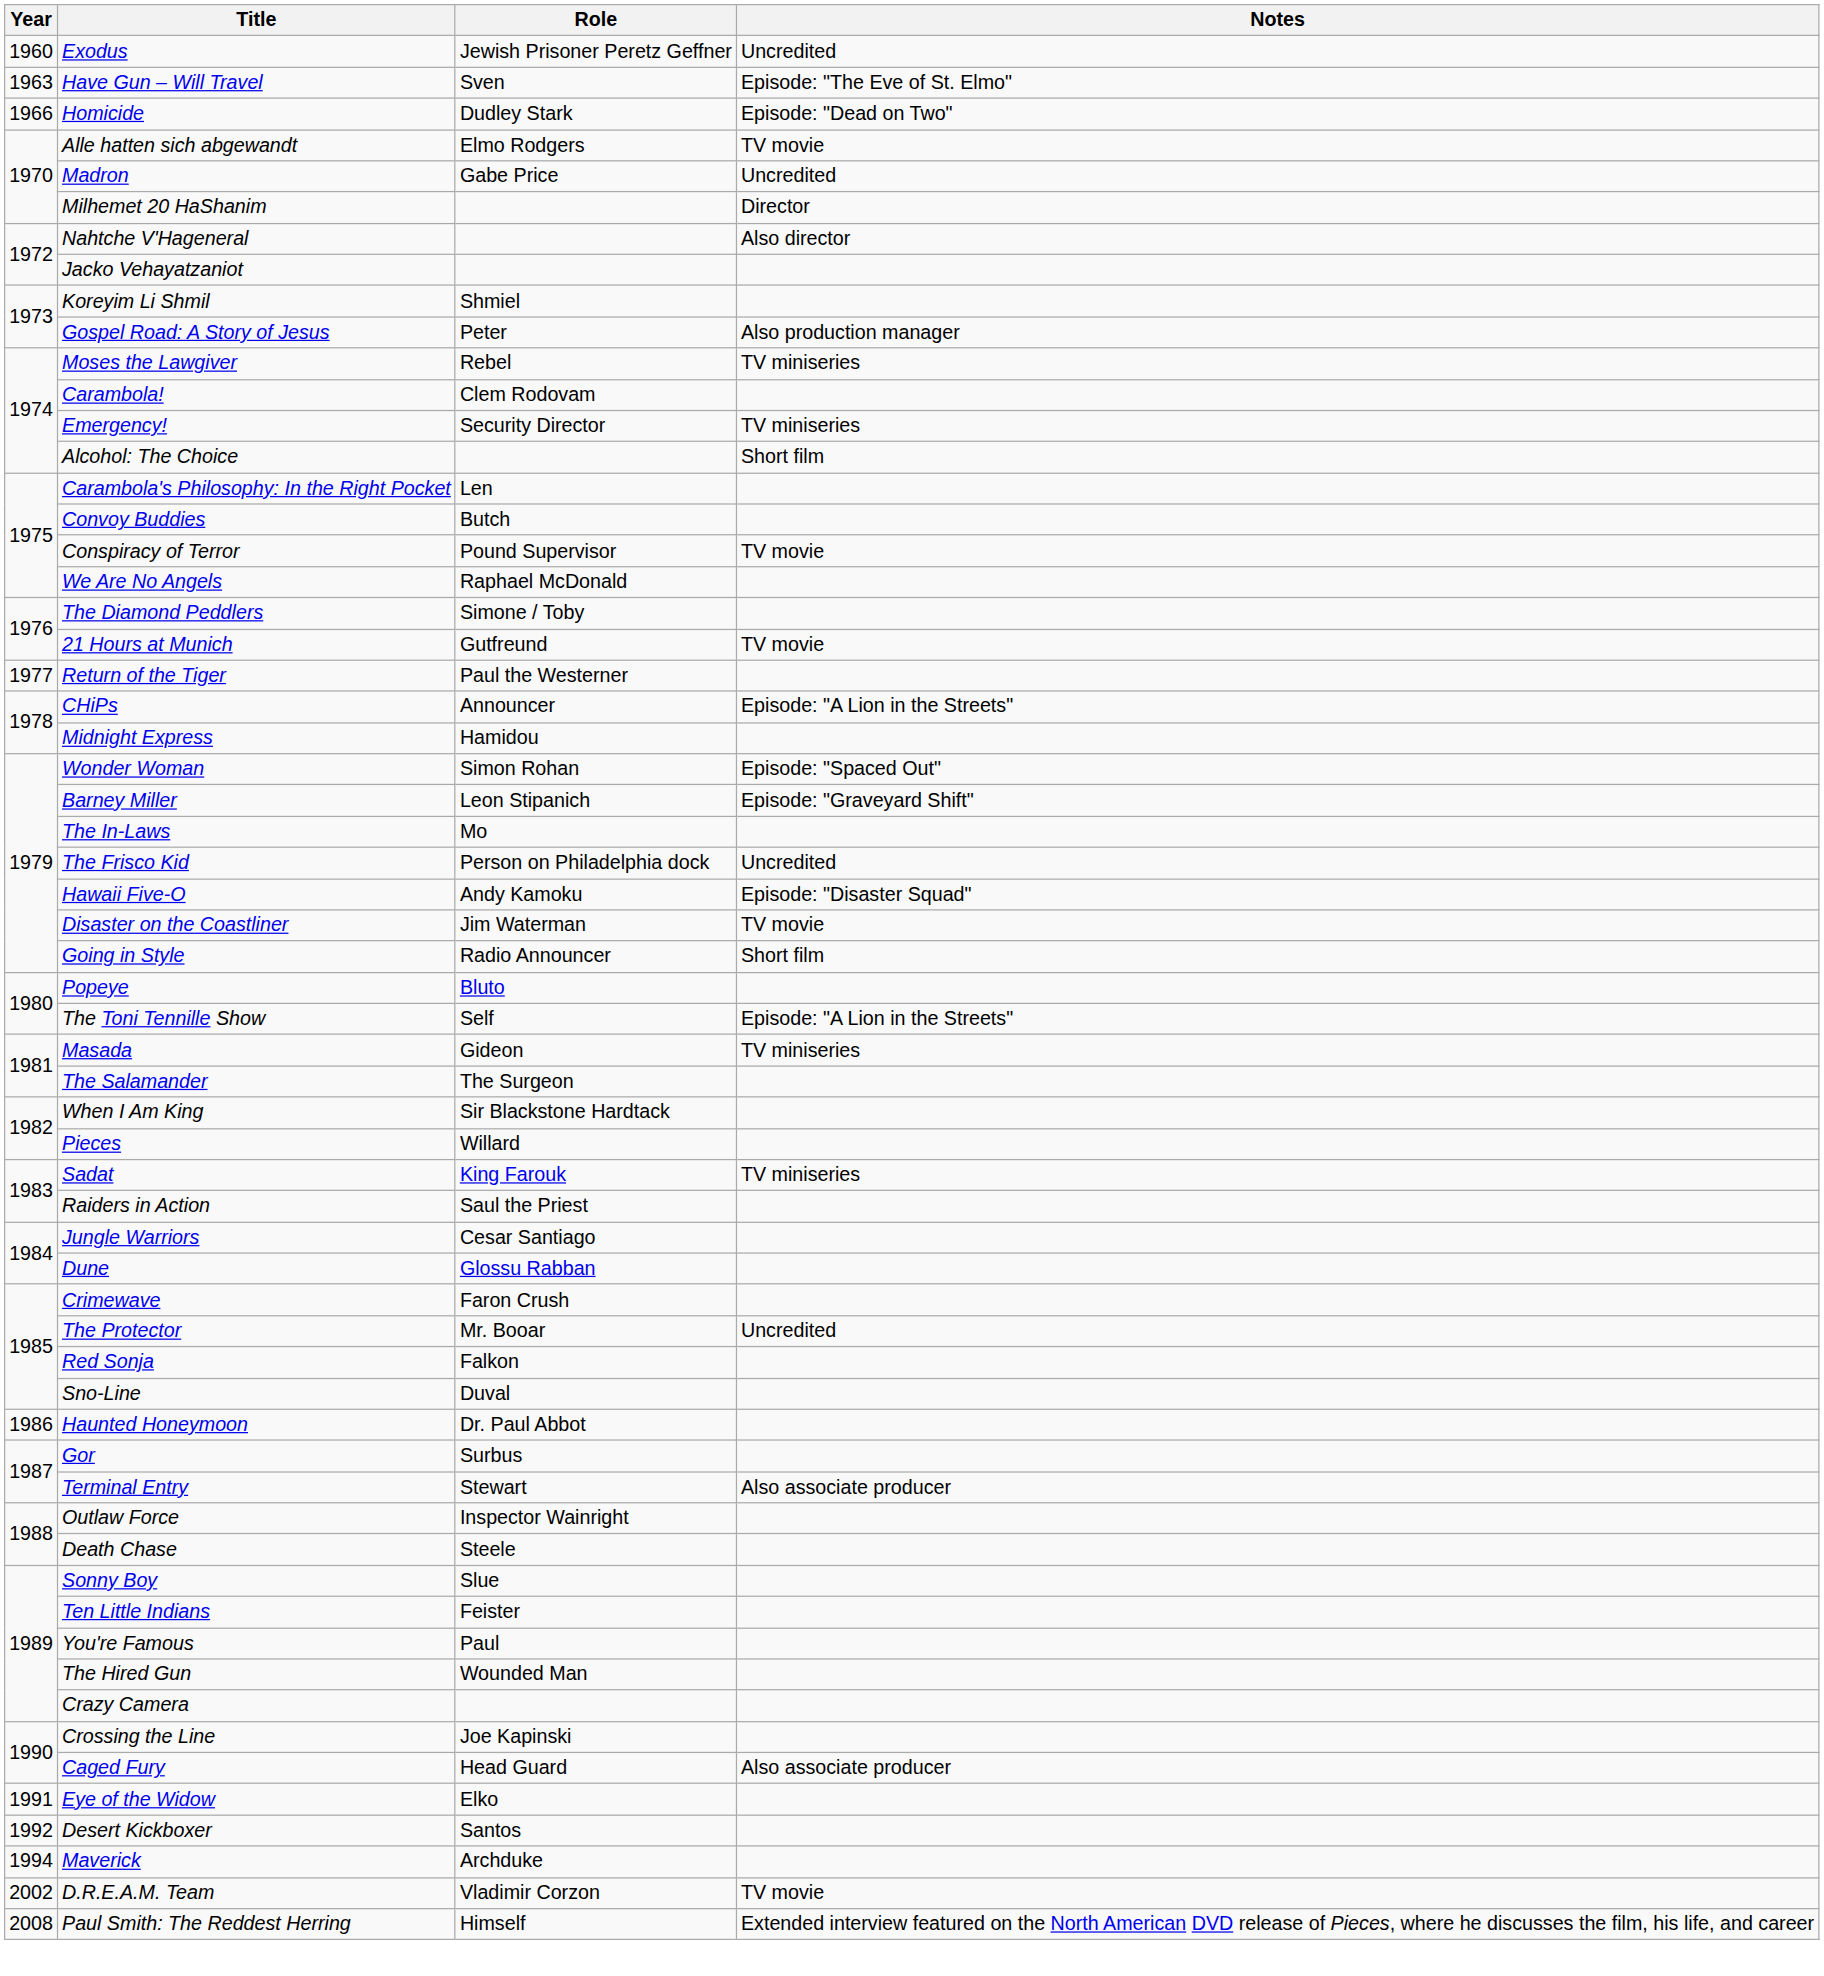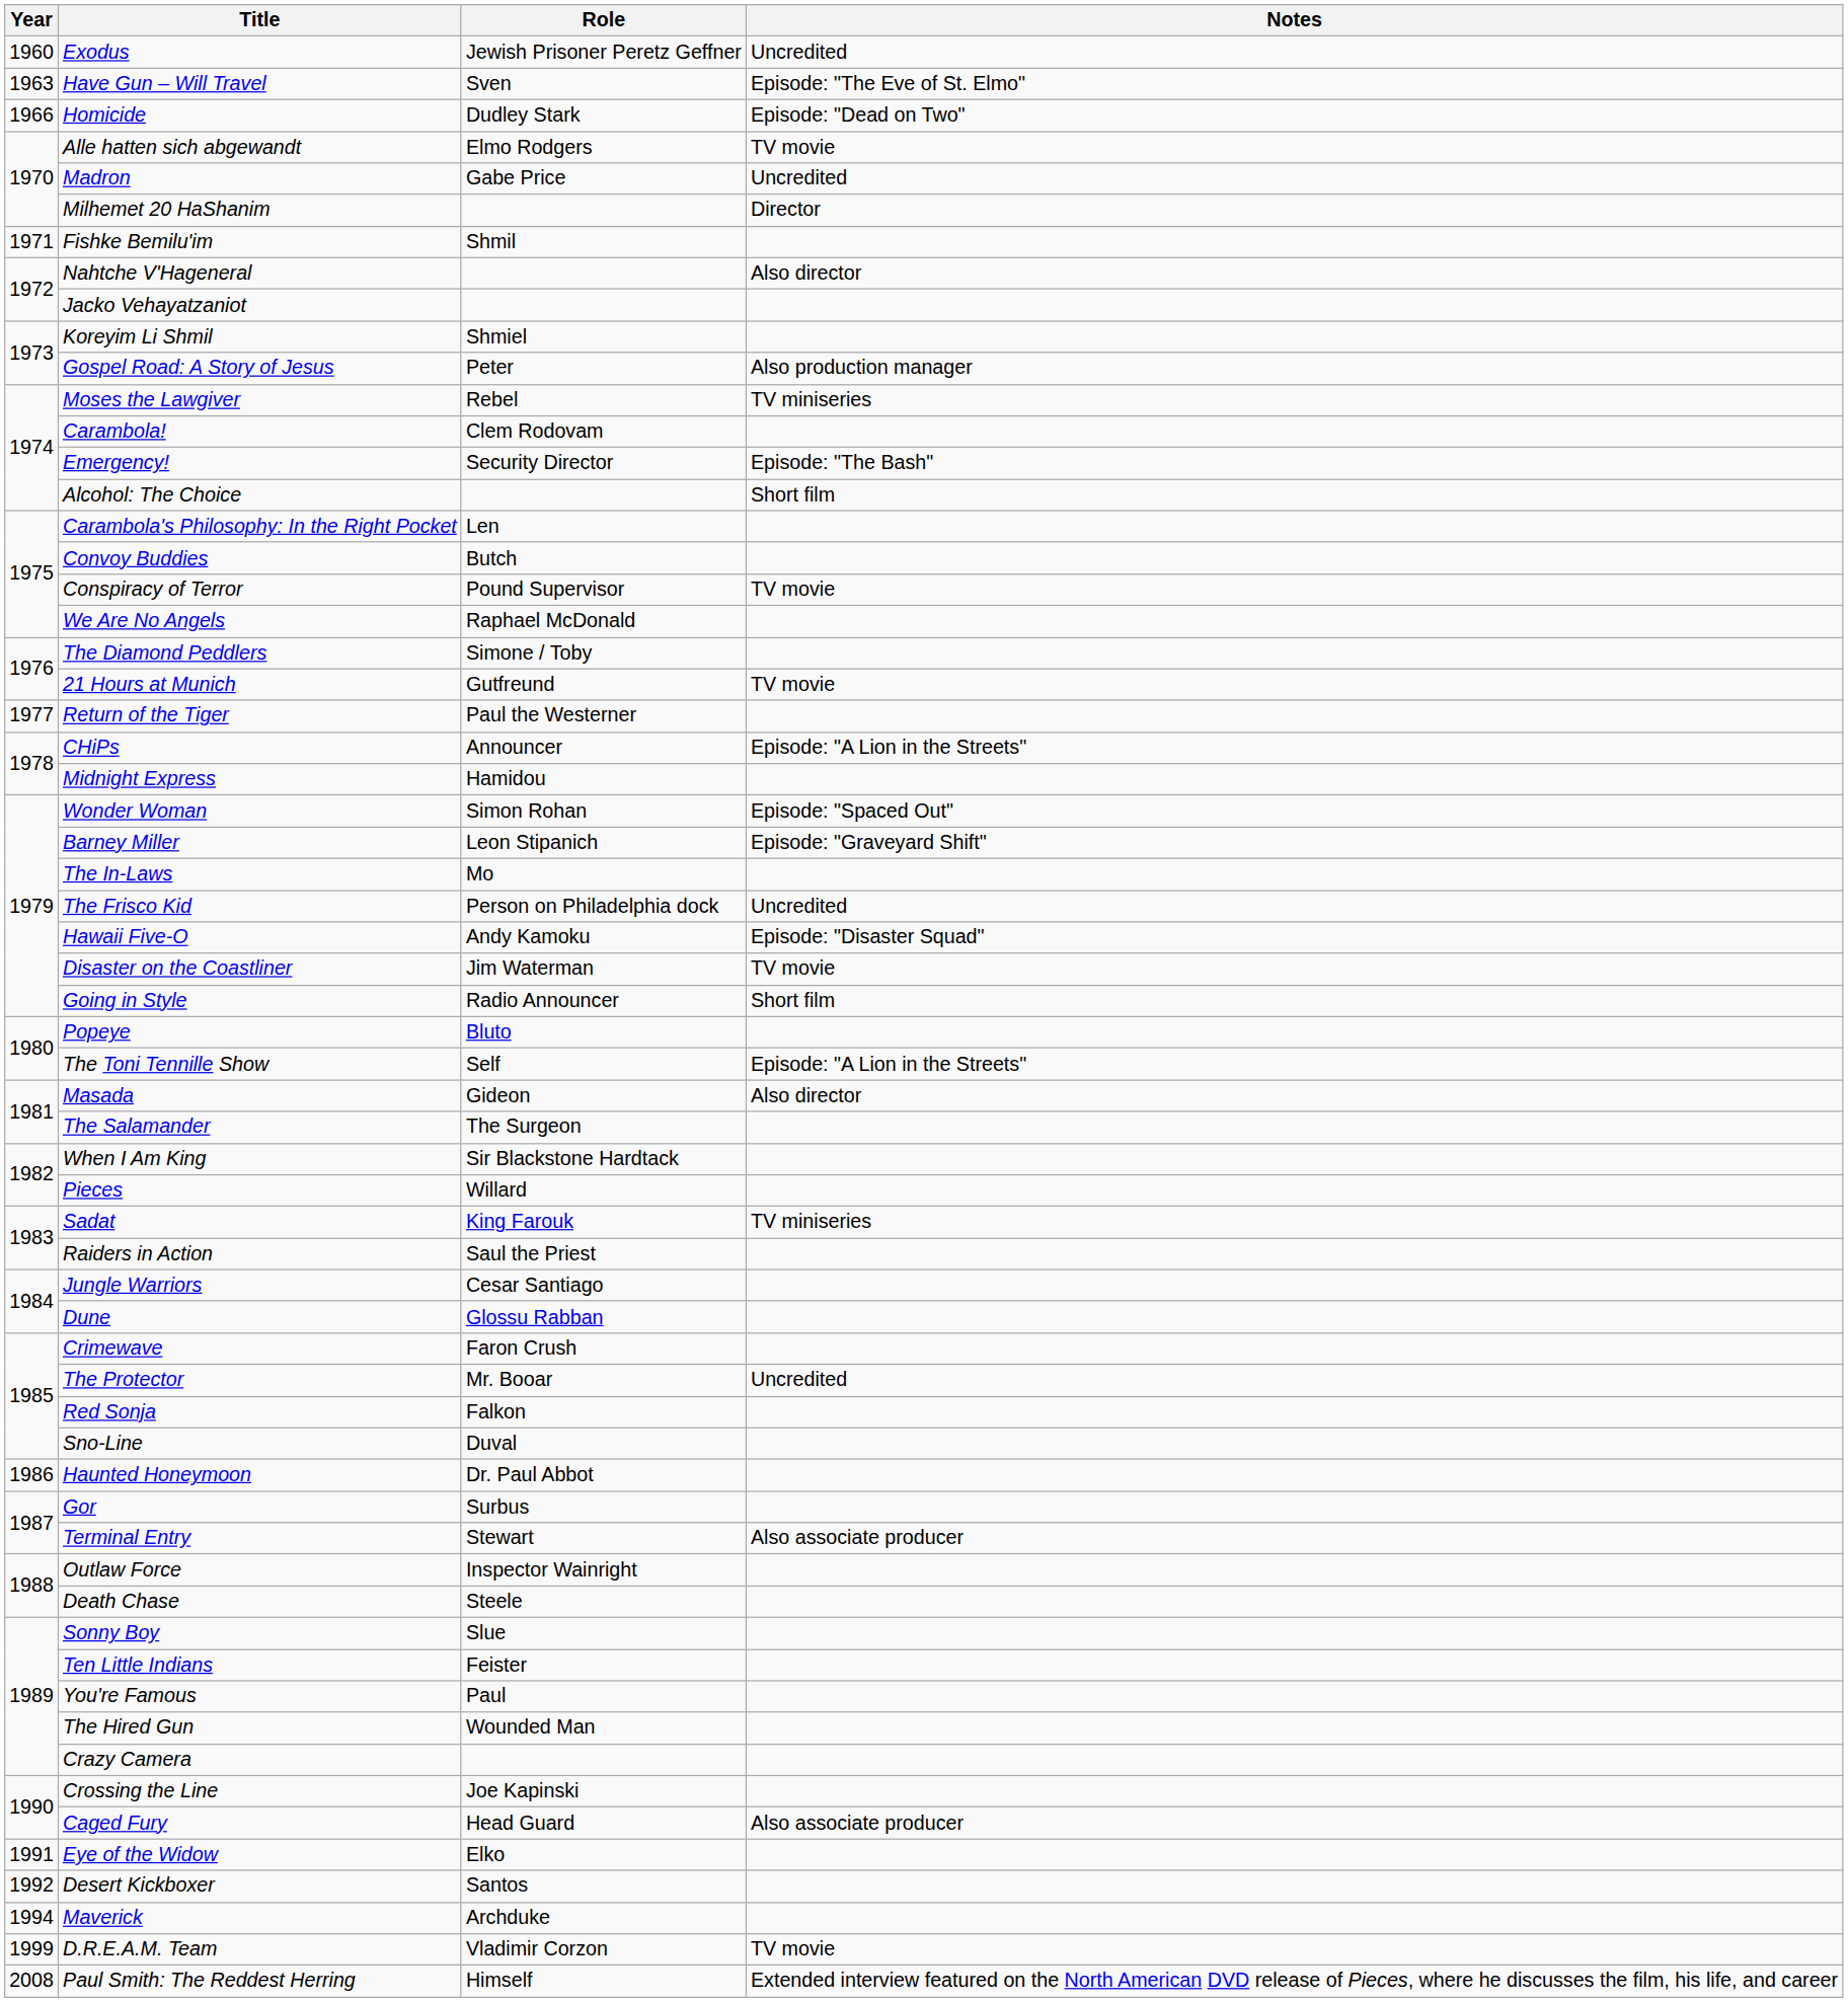+ row: 1971 | Fishke Bemilu'im | Shmil
Emergency! | Notes: TV miniseries -> Episode: "The Bash"
Masada | Notes: TV miniseries -> Also director
D.R.E.A.M. Team | Year: 2002 -> 1999
